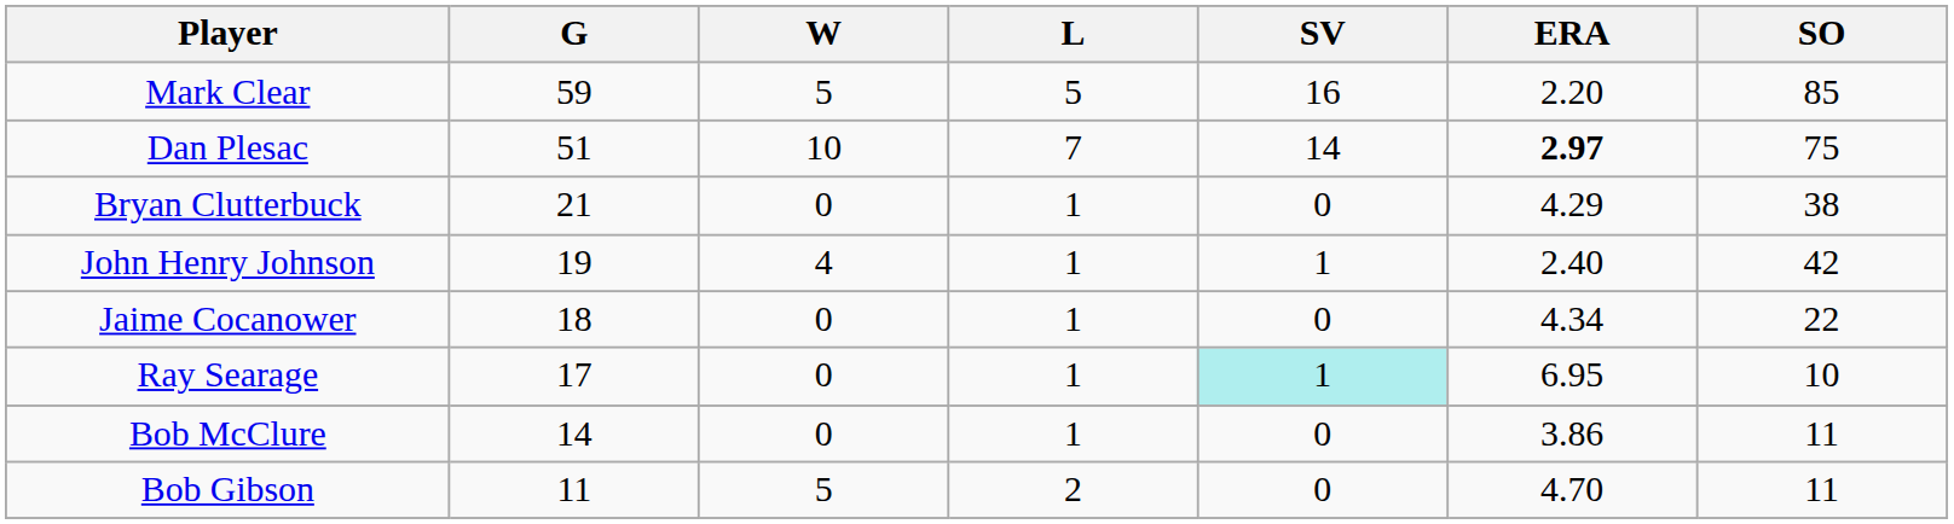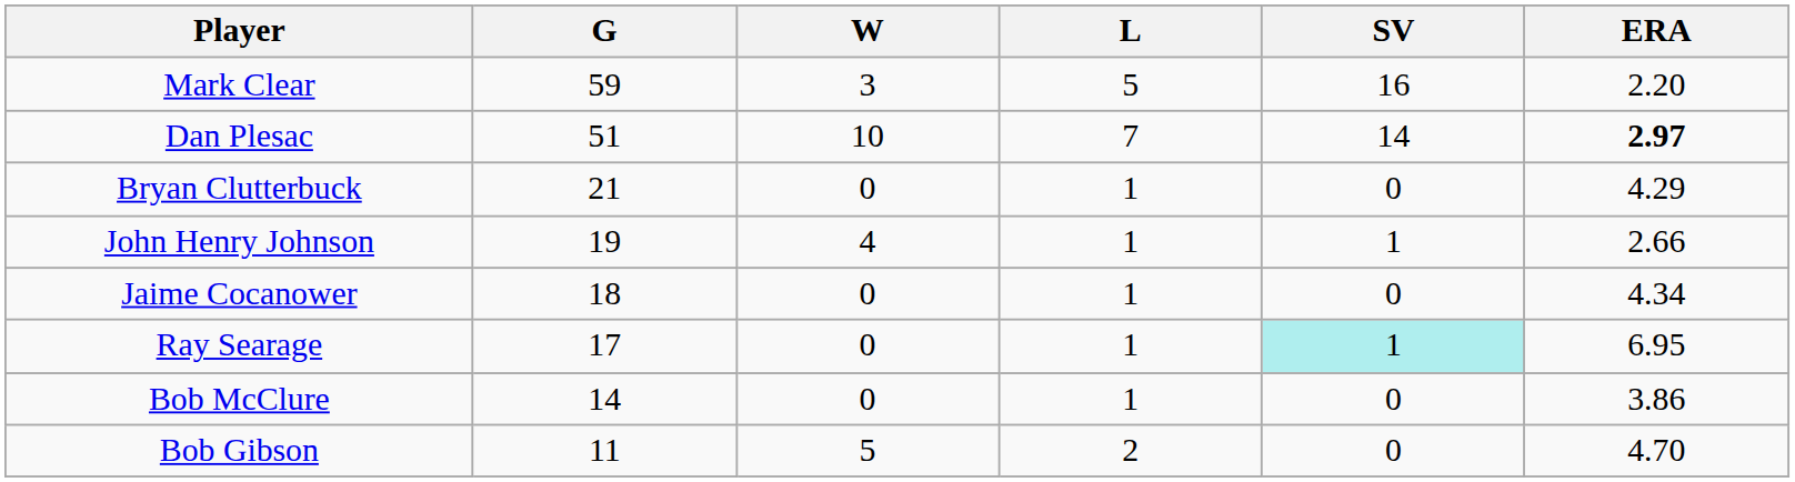- column: SO | 85 | 75 | 38 | 42 | 22 | 10 | 11 | 11
Mark Clear | W: 5 -> 3
John Henry Johnson | ERA: 2.40 -> 2.66
